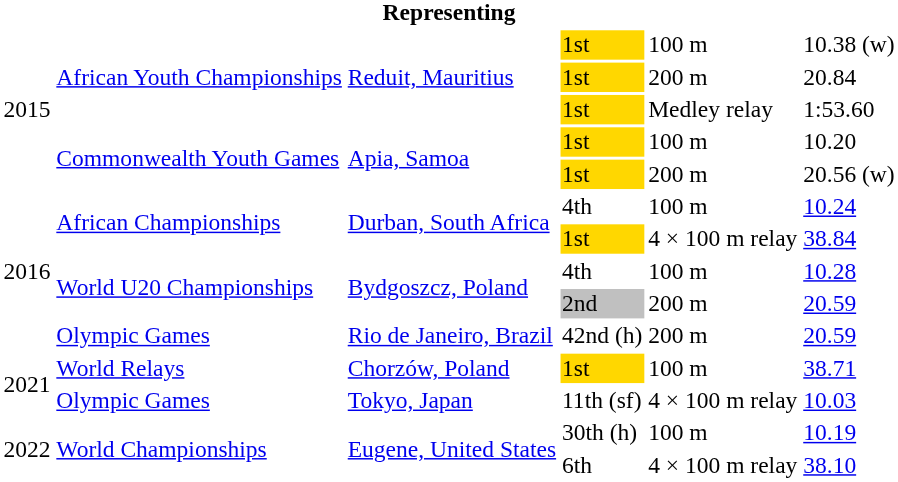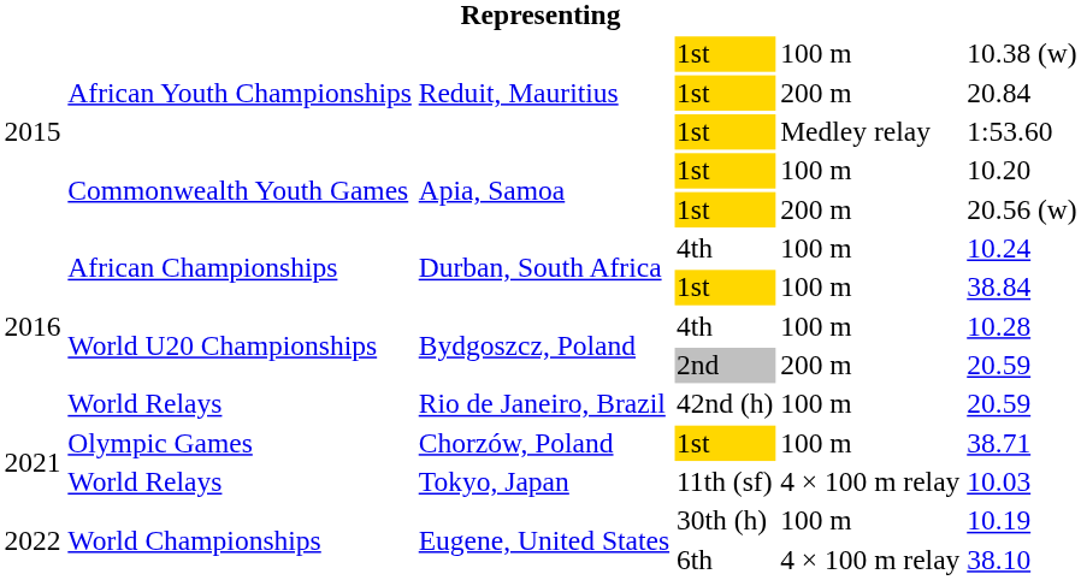Durban, South Africa / 1st | column 5: 4 × 100 m relay -> 100 m
Rio de Janeiro, Brazil | column 2: Olympic Games -> World Relays
Rio de Janeiro, Brazil | column 5: 200 m -> 100 m
Chorzów, Poland | column 2: World Relays -> Olympic Games
Tokyo, Japan | column 2: Olympic Games -> World Relays
